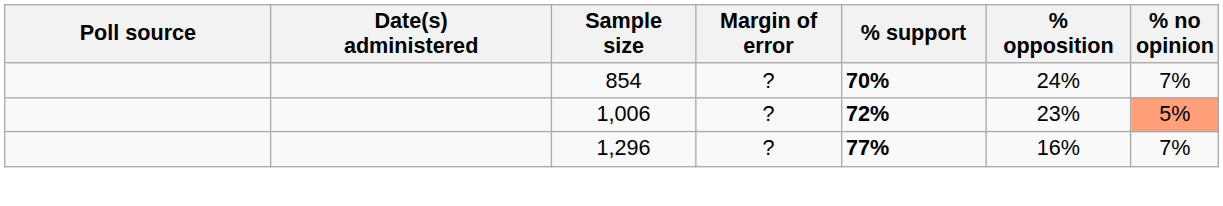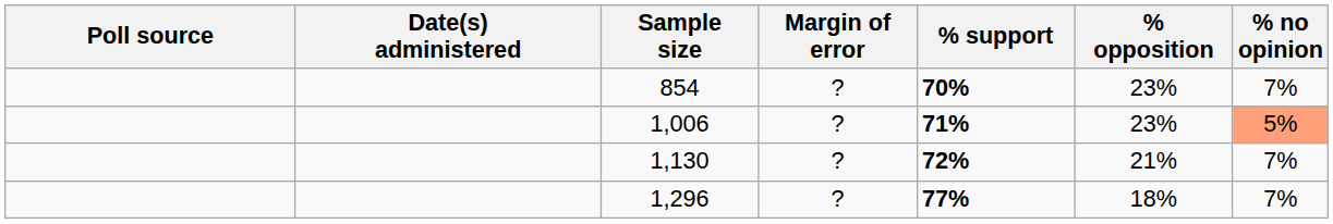854 | % opposition: 24% -> 23%
1,006 | % support: 72% -> 71%
+ row: 1,130 | ? | 72% | 21% | 7%
1,296 | % opposition: 16% -> 18%
